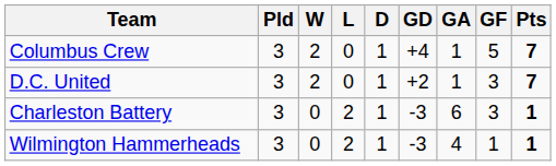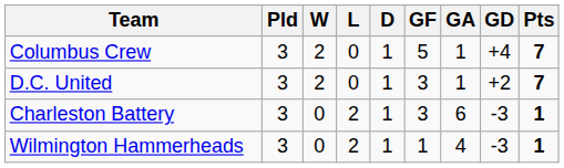columns swapped: GF <-> GD
